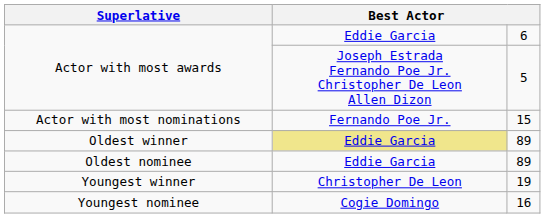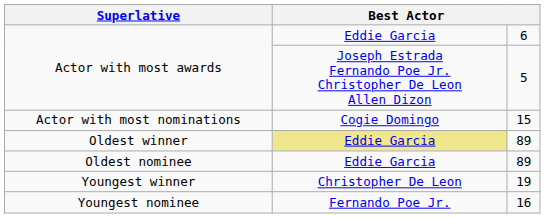Actor with most nominations | column 2: Fernando Poe Jr. -> Cogie Domingo
Youngest nominee | column 2: Cogie Domingo -> Fernando Poe Jr.
